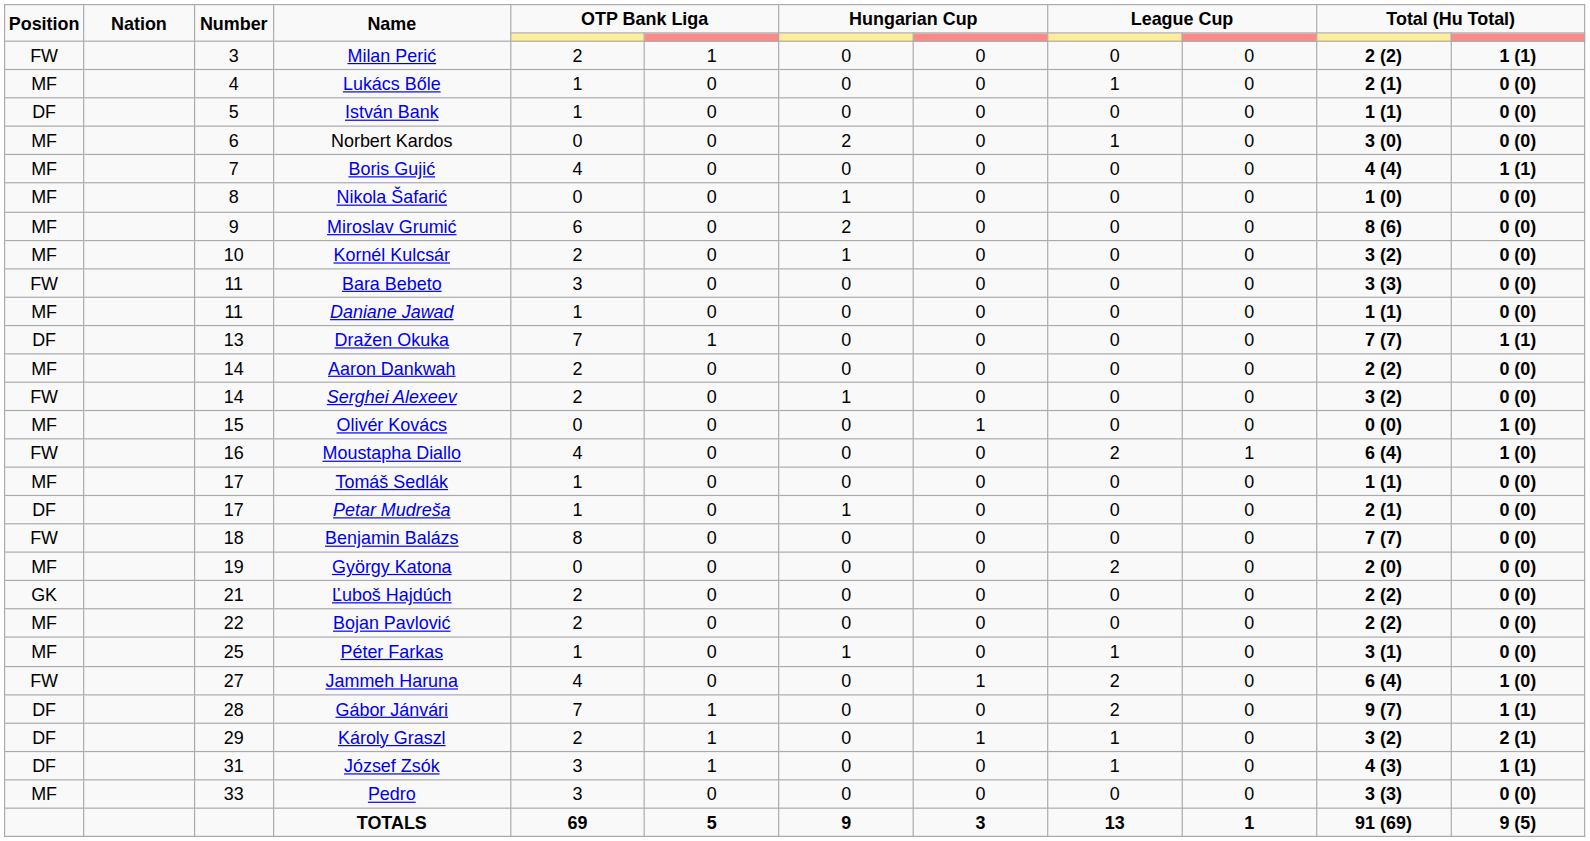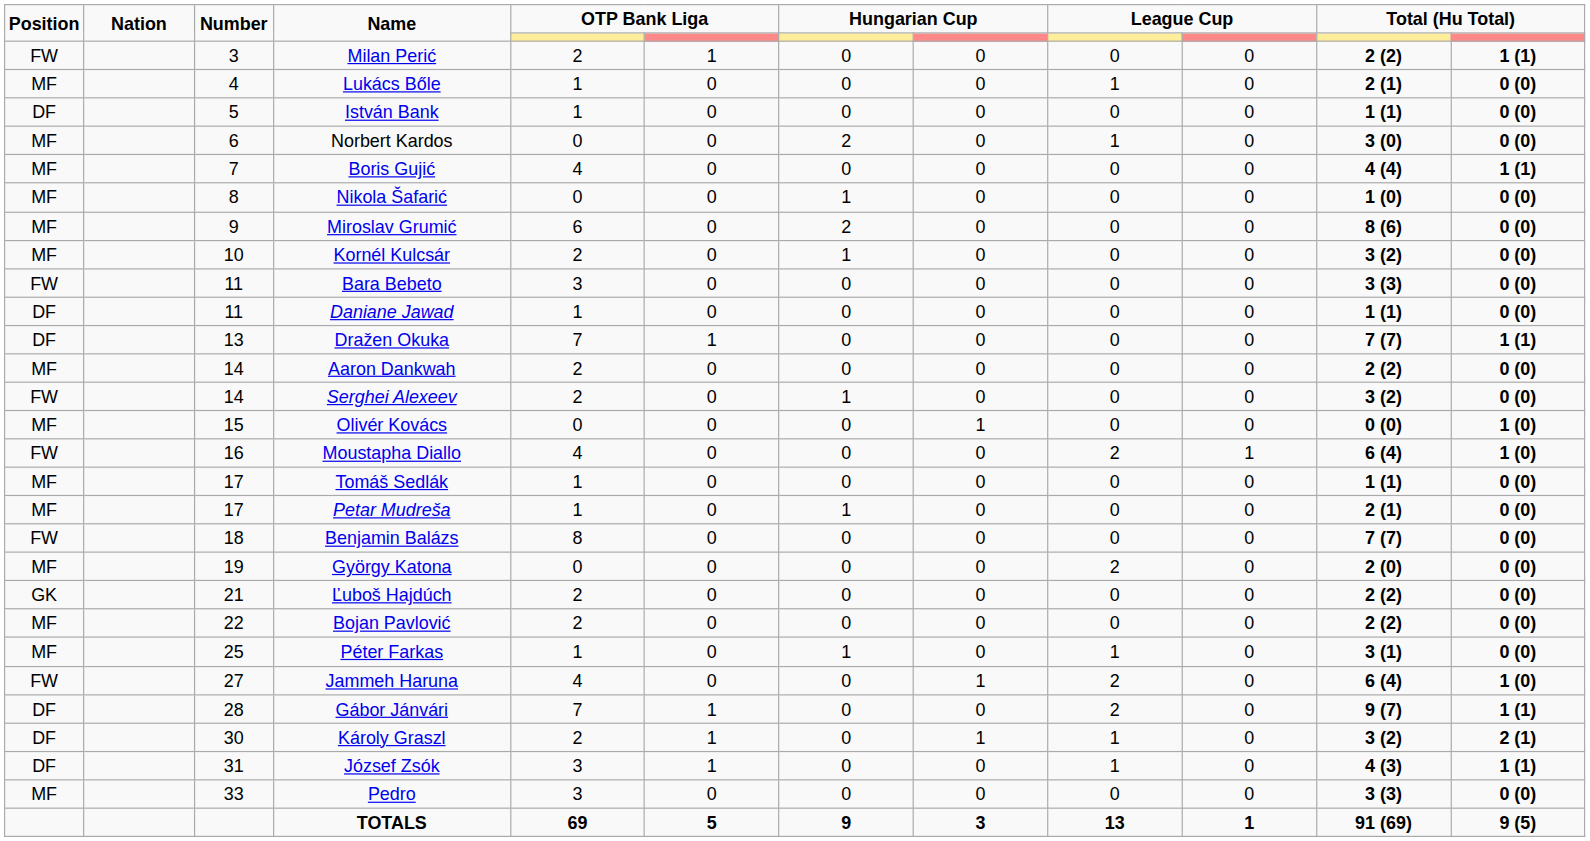Daniane Jawad | Position: MF -> DF
Petar Mudreša | Position: DF -> MF
Károly Graszl | Number: 29 -> 30
